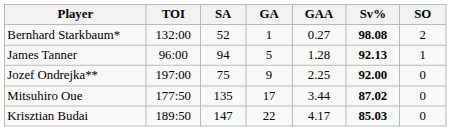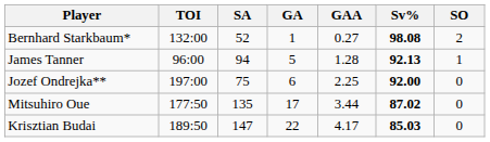Jozef Ondrejka** | GA: 9 -> 6
